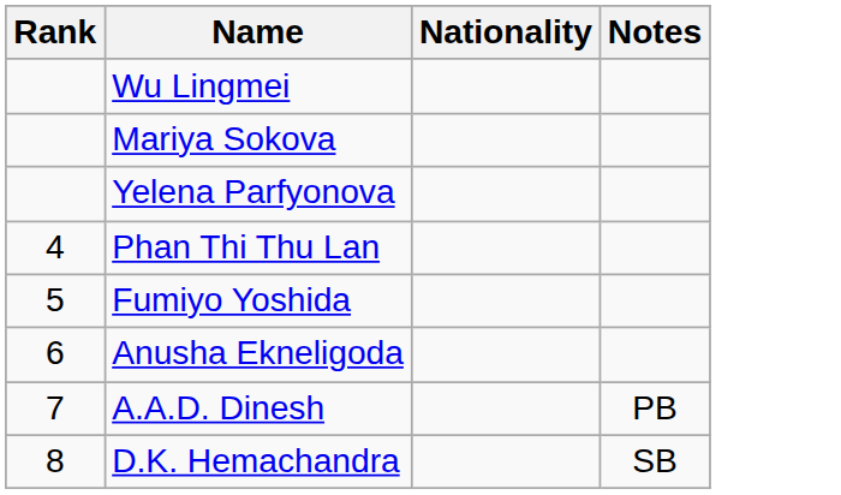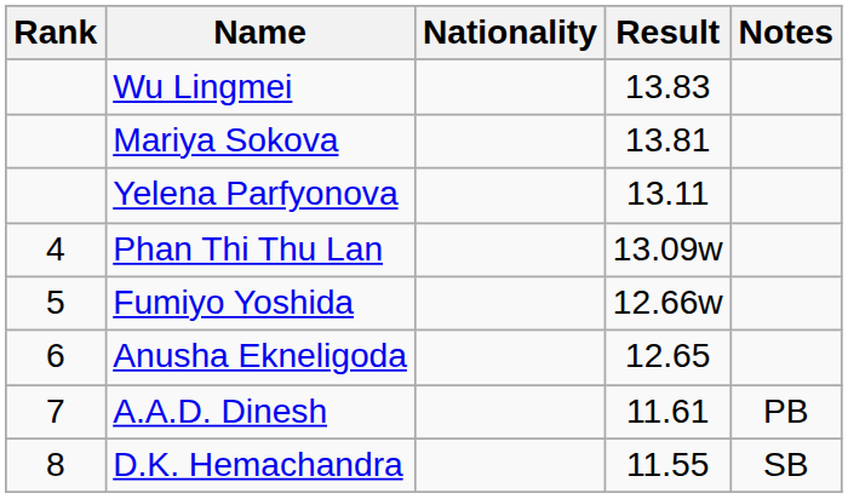+ column: Result | 13.83 | 13.81 | 13.11 | 13.09w | 12.66w | 12.65 | 11.61 | 11.55
